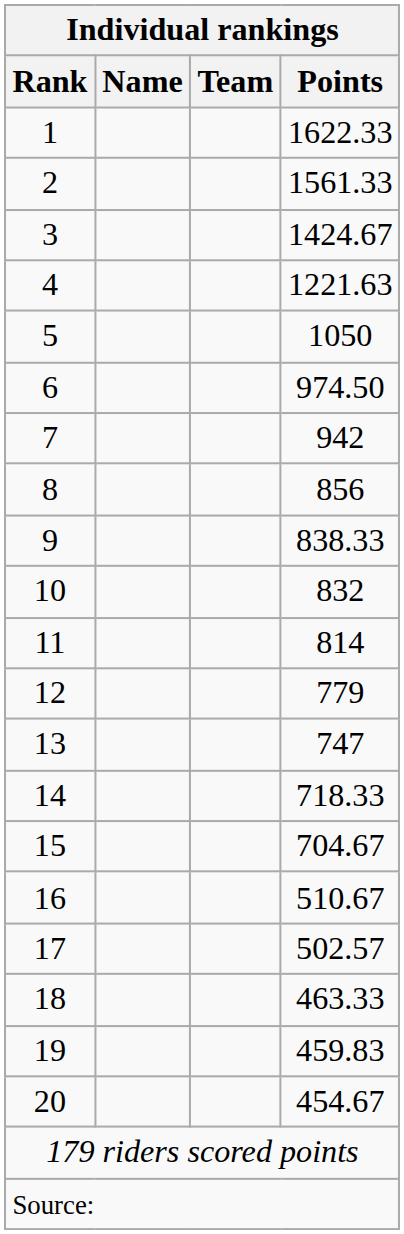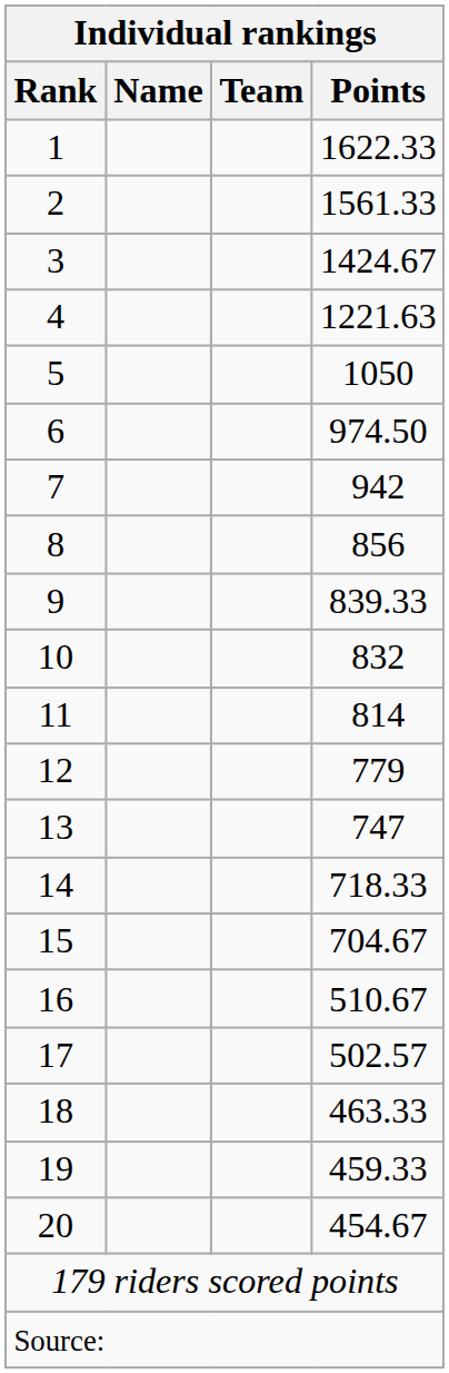9 | Points: 838.33 -> 839.33
19 | Points: 459.83 -> 459.33
